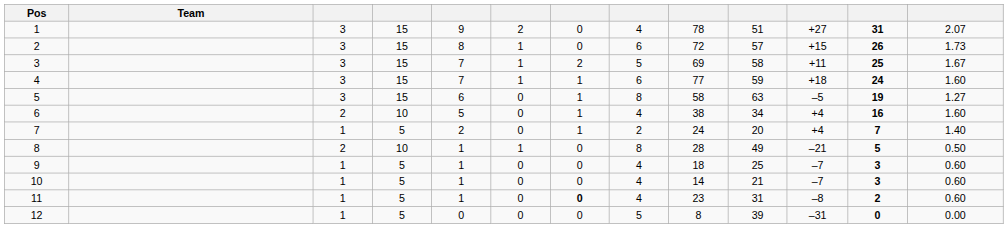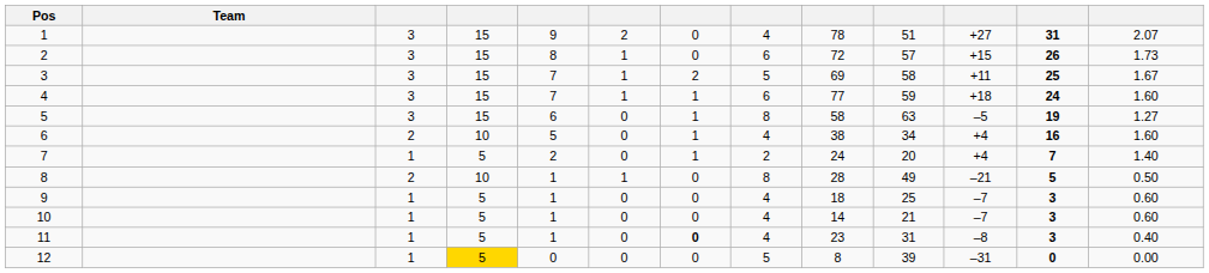11 | column 12: 2 -> 3
11 | column 13: 0.60 -> 0.40
12 | column 4: no background -> gold background
